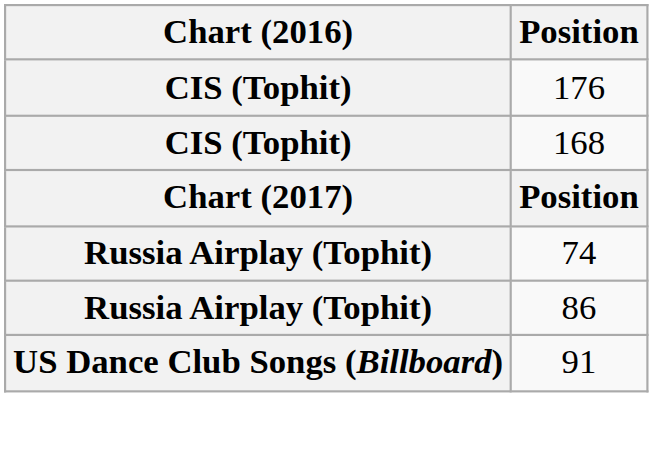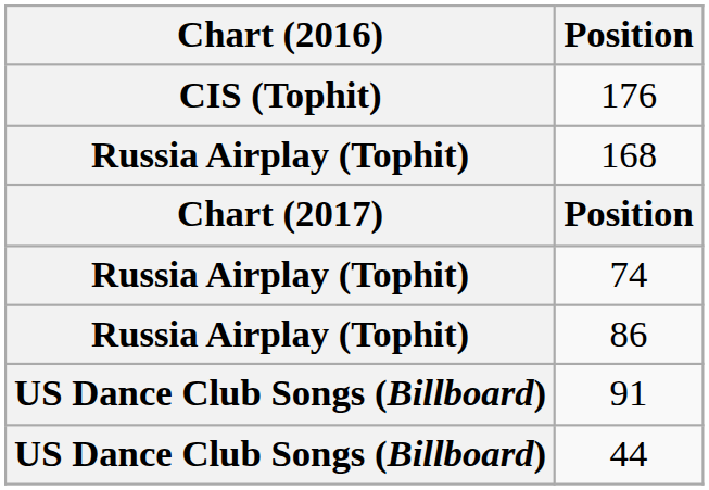168 | Chart (2016): CIS (Tophit) -> Russia Airplay (Tophit)
+ row: US Dance Club Songs (Billboard) | 44
